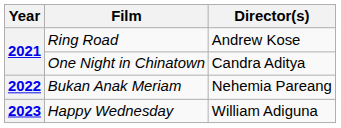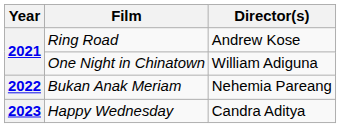One Night in Chinatown | Director(s): Candra Aditya -> William Adiguna
Happy Wednesday | Director(s): William Adiguna -> Candra Aditya
